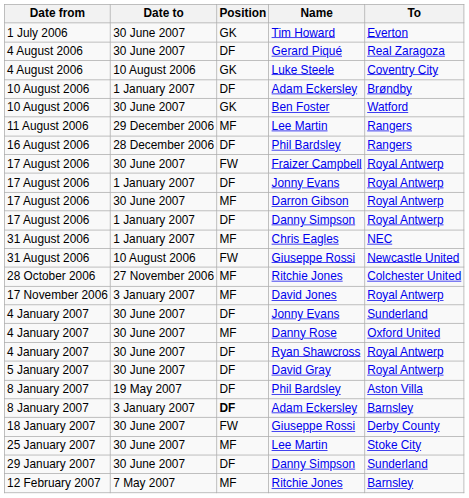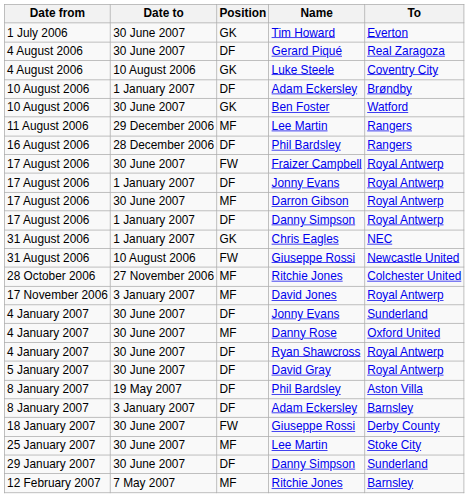Chris Eagles | Position: MF -> GK
8 January 2007 / Adam Eckersley | Position: bold -> normal
